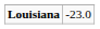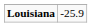Louisiana | column 2: -23.0 -> -25.9
